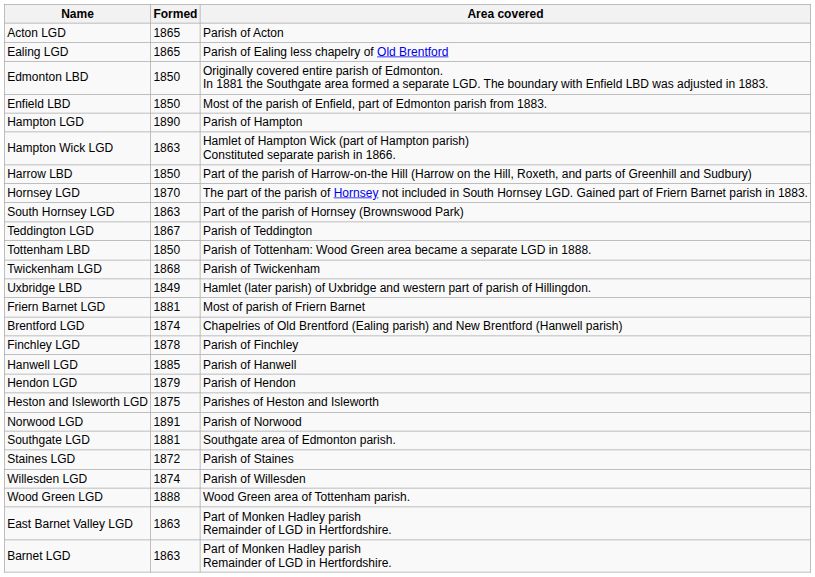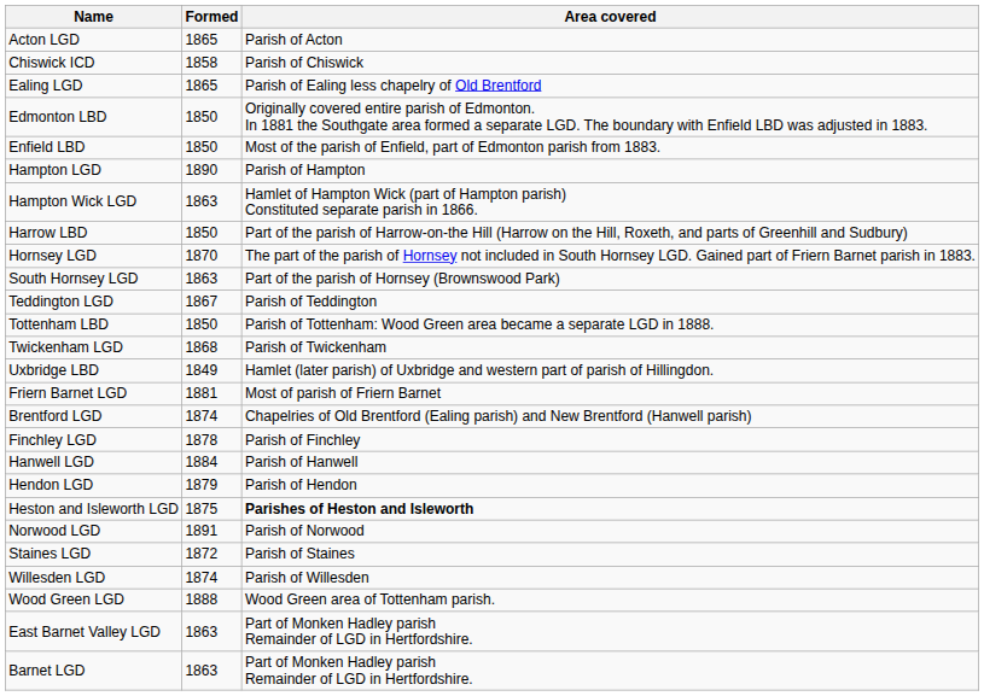+ row: Chiswick ICD | 1858 | Parish of Chiswick
Hanwell LGD | Formed: 1885 -> 1884
Heston and Isleworth LGD | Area covered: normal -> bold
- row: Southgate LGD | 1881 | Southgate area of Edmonton parish.
